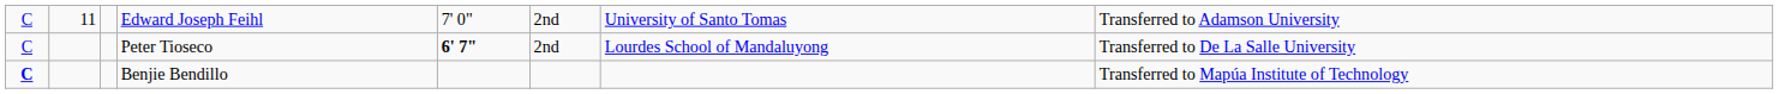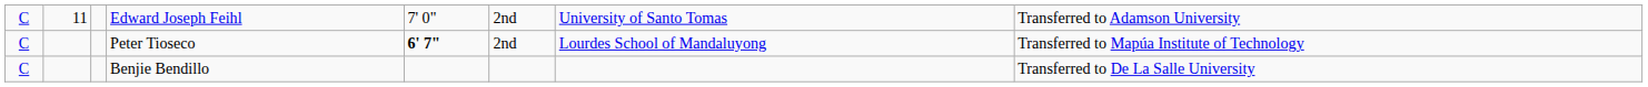Peter Tioseco | column 8: Transferred to De La Salle University -> Transferred to Mapúa Institute of Technology
Benjie Bendillo | column 1: bold -> normal
Benjie Bendillo | column 8: Transferred to Mapúa Institute of Technology -> Transferred to De La Salle University
